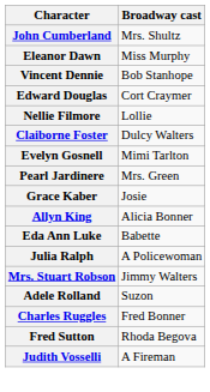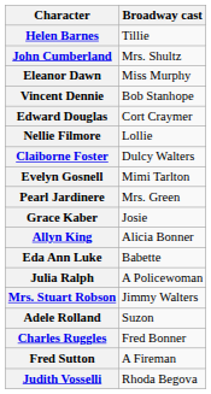+ row: Helen Barnes | Tillie
Fred Sutton | Broadway cast: Rhoda Begova -> A Fireman
Judith Vosselli | Broadway cast: A Fireman -> Rhoda Begova
